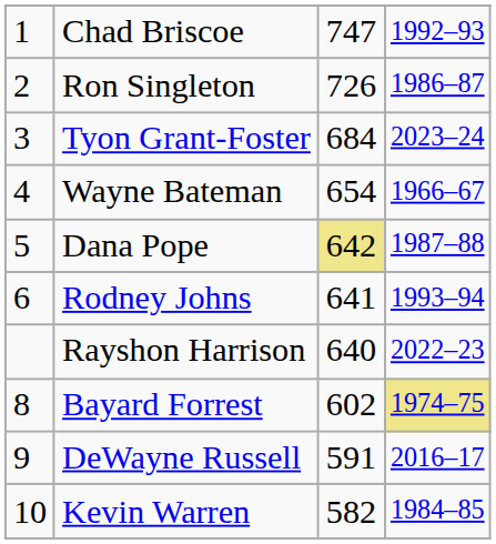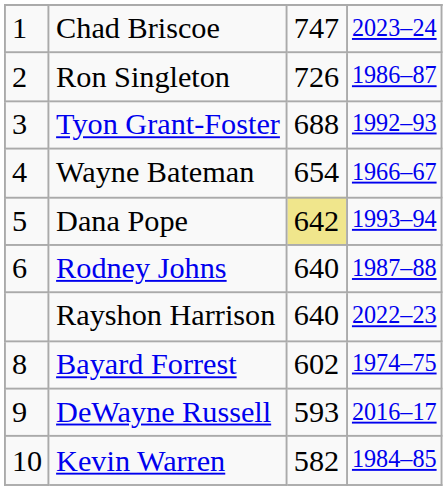Chad Briscoe | column 4: 1992–93 -> 2023–24
Tyon Grant-Foster | column 3: 684 -> 688
Tyon Grant-Foster | column 4: 2023–24 -> 1992–93
Dana Pope | column 4: 1987–88 -> 1993–94
Rodney Johns | column 3: 641 -> 640
Rodney Johns | column 4: 1993–94 -> 1987–88
Bayard Forrest | column 4: khaki background -> no background
DeWayne Russell | column 3: 591 -> 593
